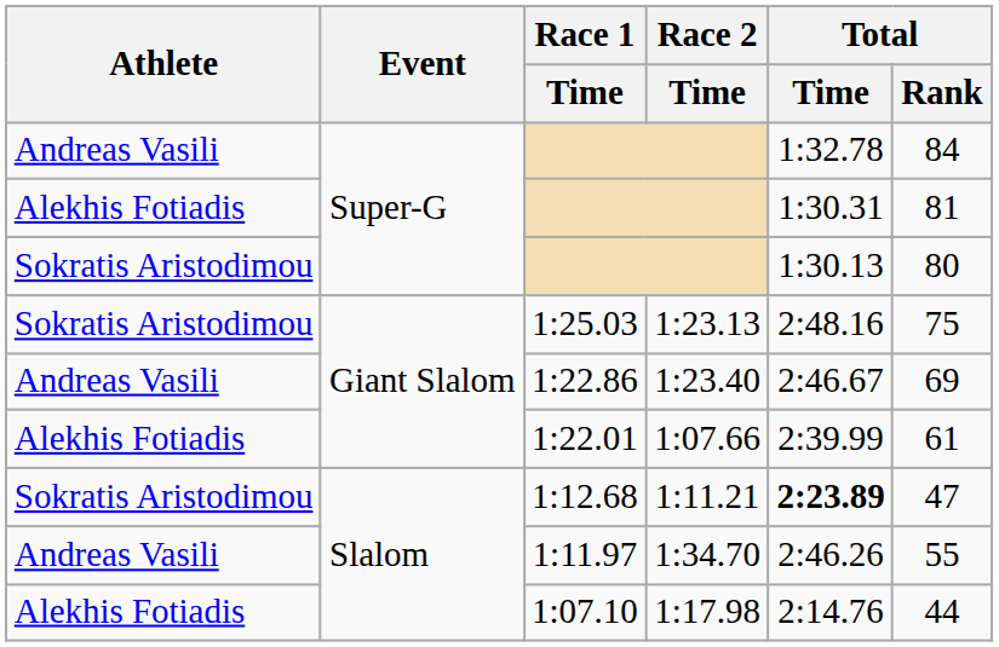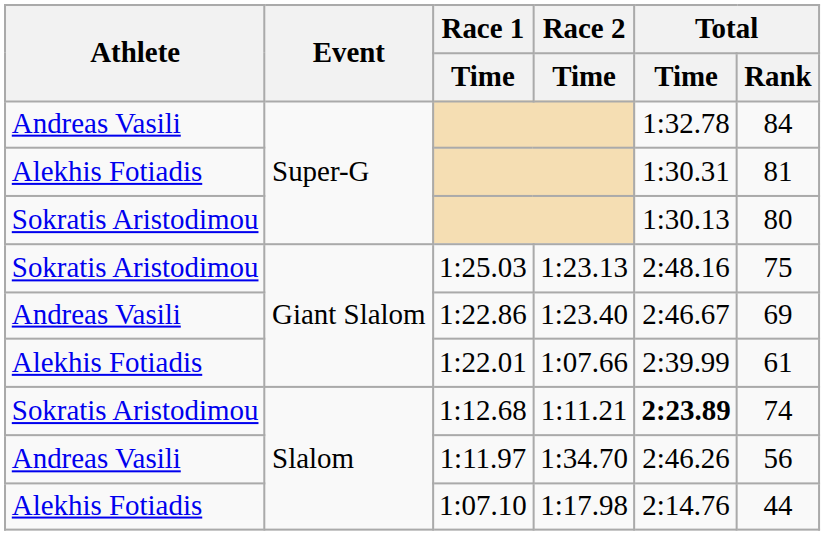1:12.68 | Total / Rank: 47 -> 74
1:11.97 | Total / Rank: 55 -> 56
